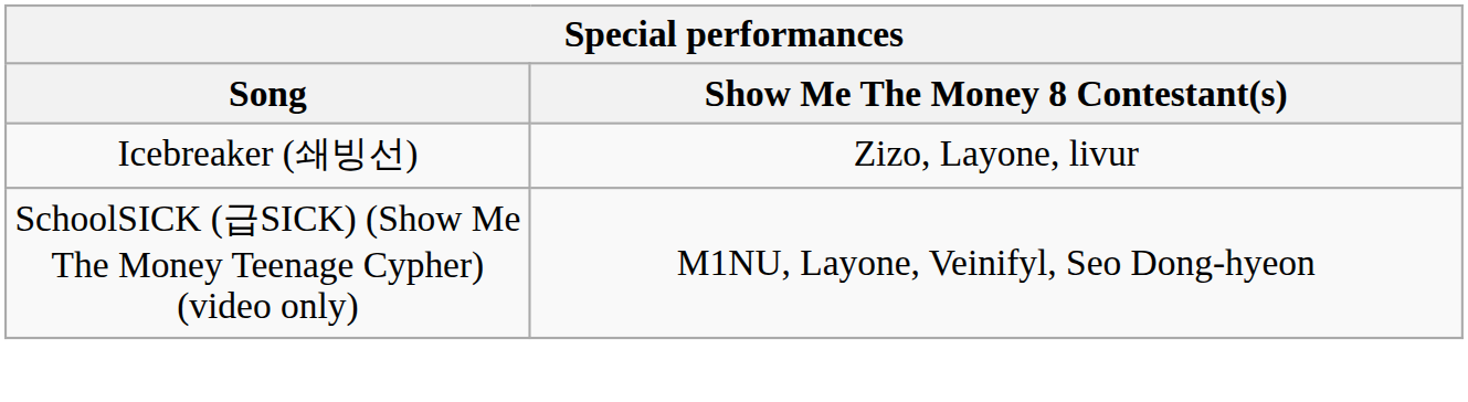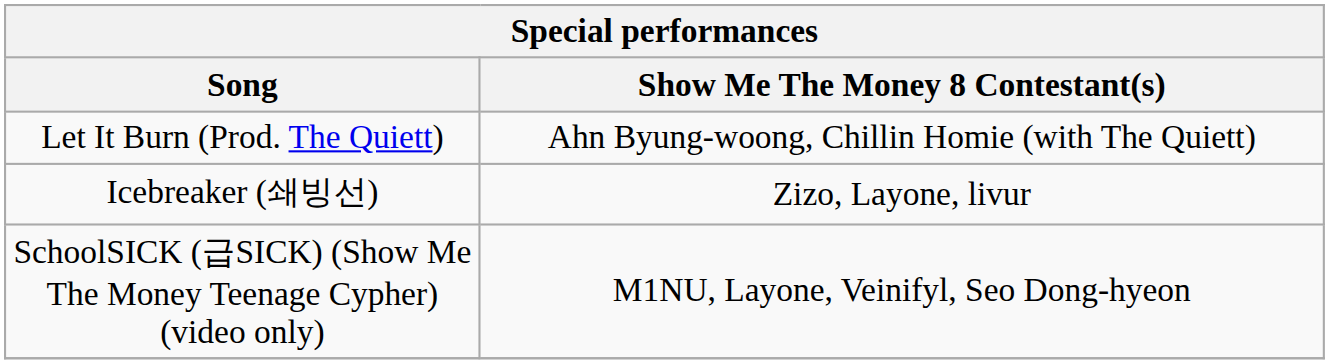+ row: Let It Burn (Prod. The Quiett) | Ahn Byung-woong, Chillin Homie (with The Quiett)
